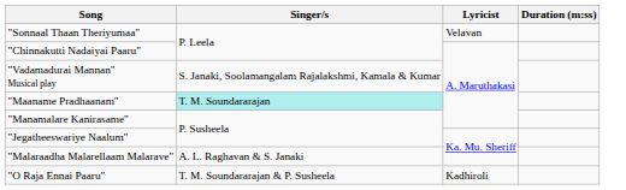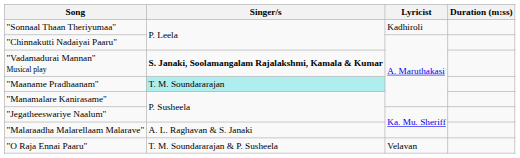"Sonnaal Thaan Theriyumaa" | Lyricist: Velavan -> Kadhiroli
"Vadamadurai Mannan" Musical play | Singer/s: normal -> bold
"O Raja Ennai Paaru" | Lyricist: Kadhiroli -> Velavan
